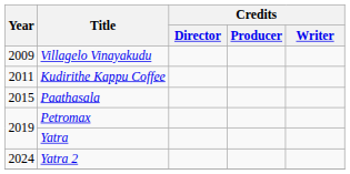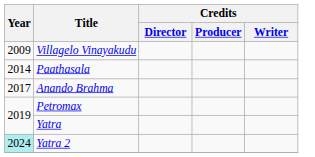- row: 2011 | Kudirithe Kappu Coffee
Paathasala | Year: 2015 -> 2014
+ row: 2017 | Anando Brahma
Yatra 2 | Year: no background -> paleturquoise background
